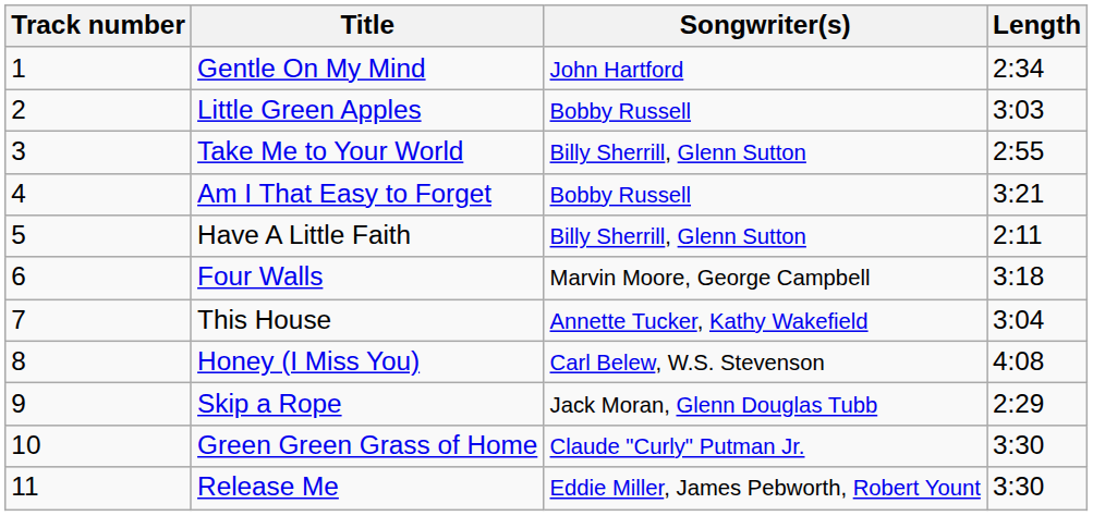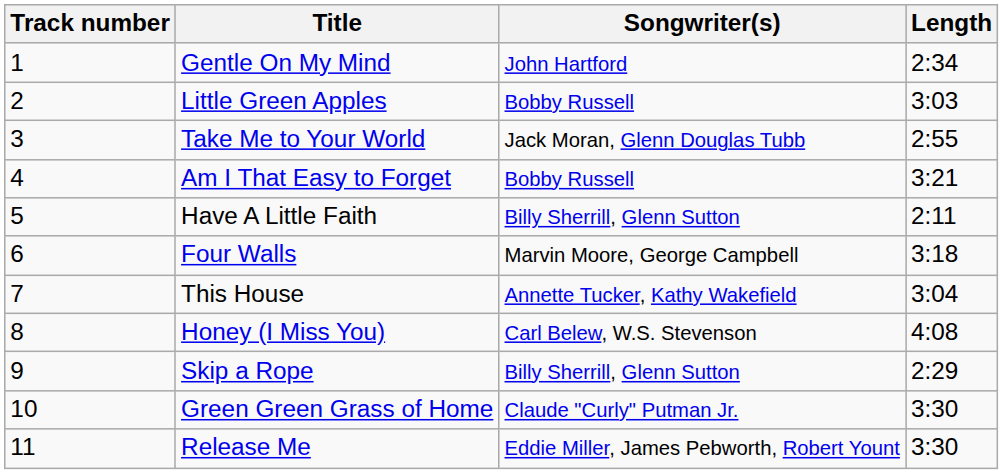Take Me to Your World | Songwriter(s): Billy Sherrill, Glenn Sutton -> Jack Moran, Glenn Douglas Tubb
Skip a Rope | Songwriter(s): Jack Moran, Glenn Douglas Tubb -> Billy Sherrill, Glenn Sutton
